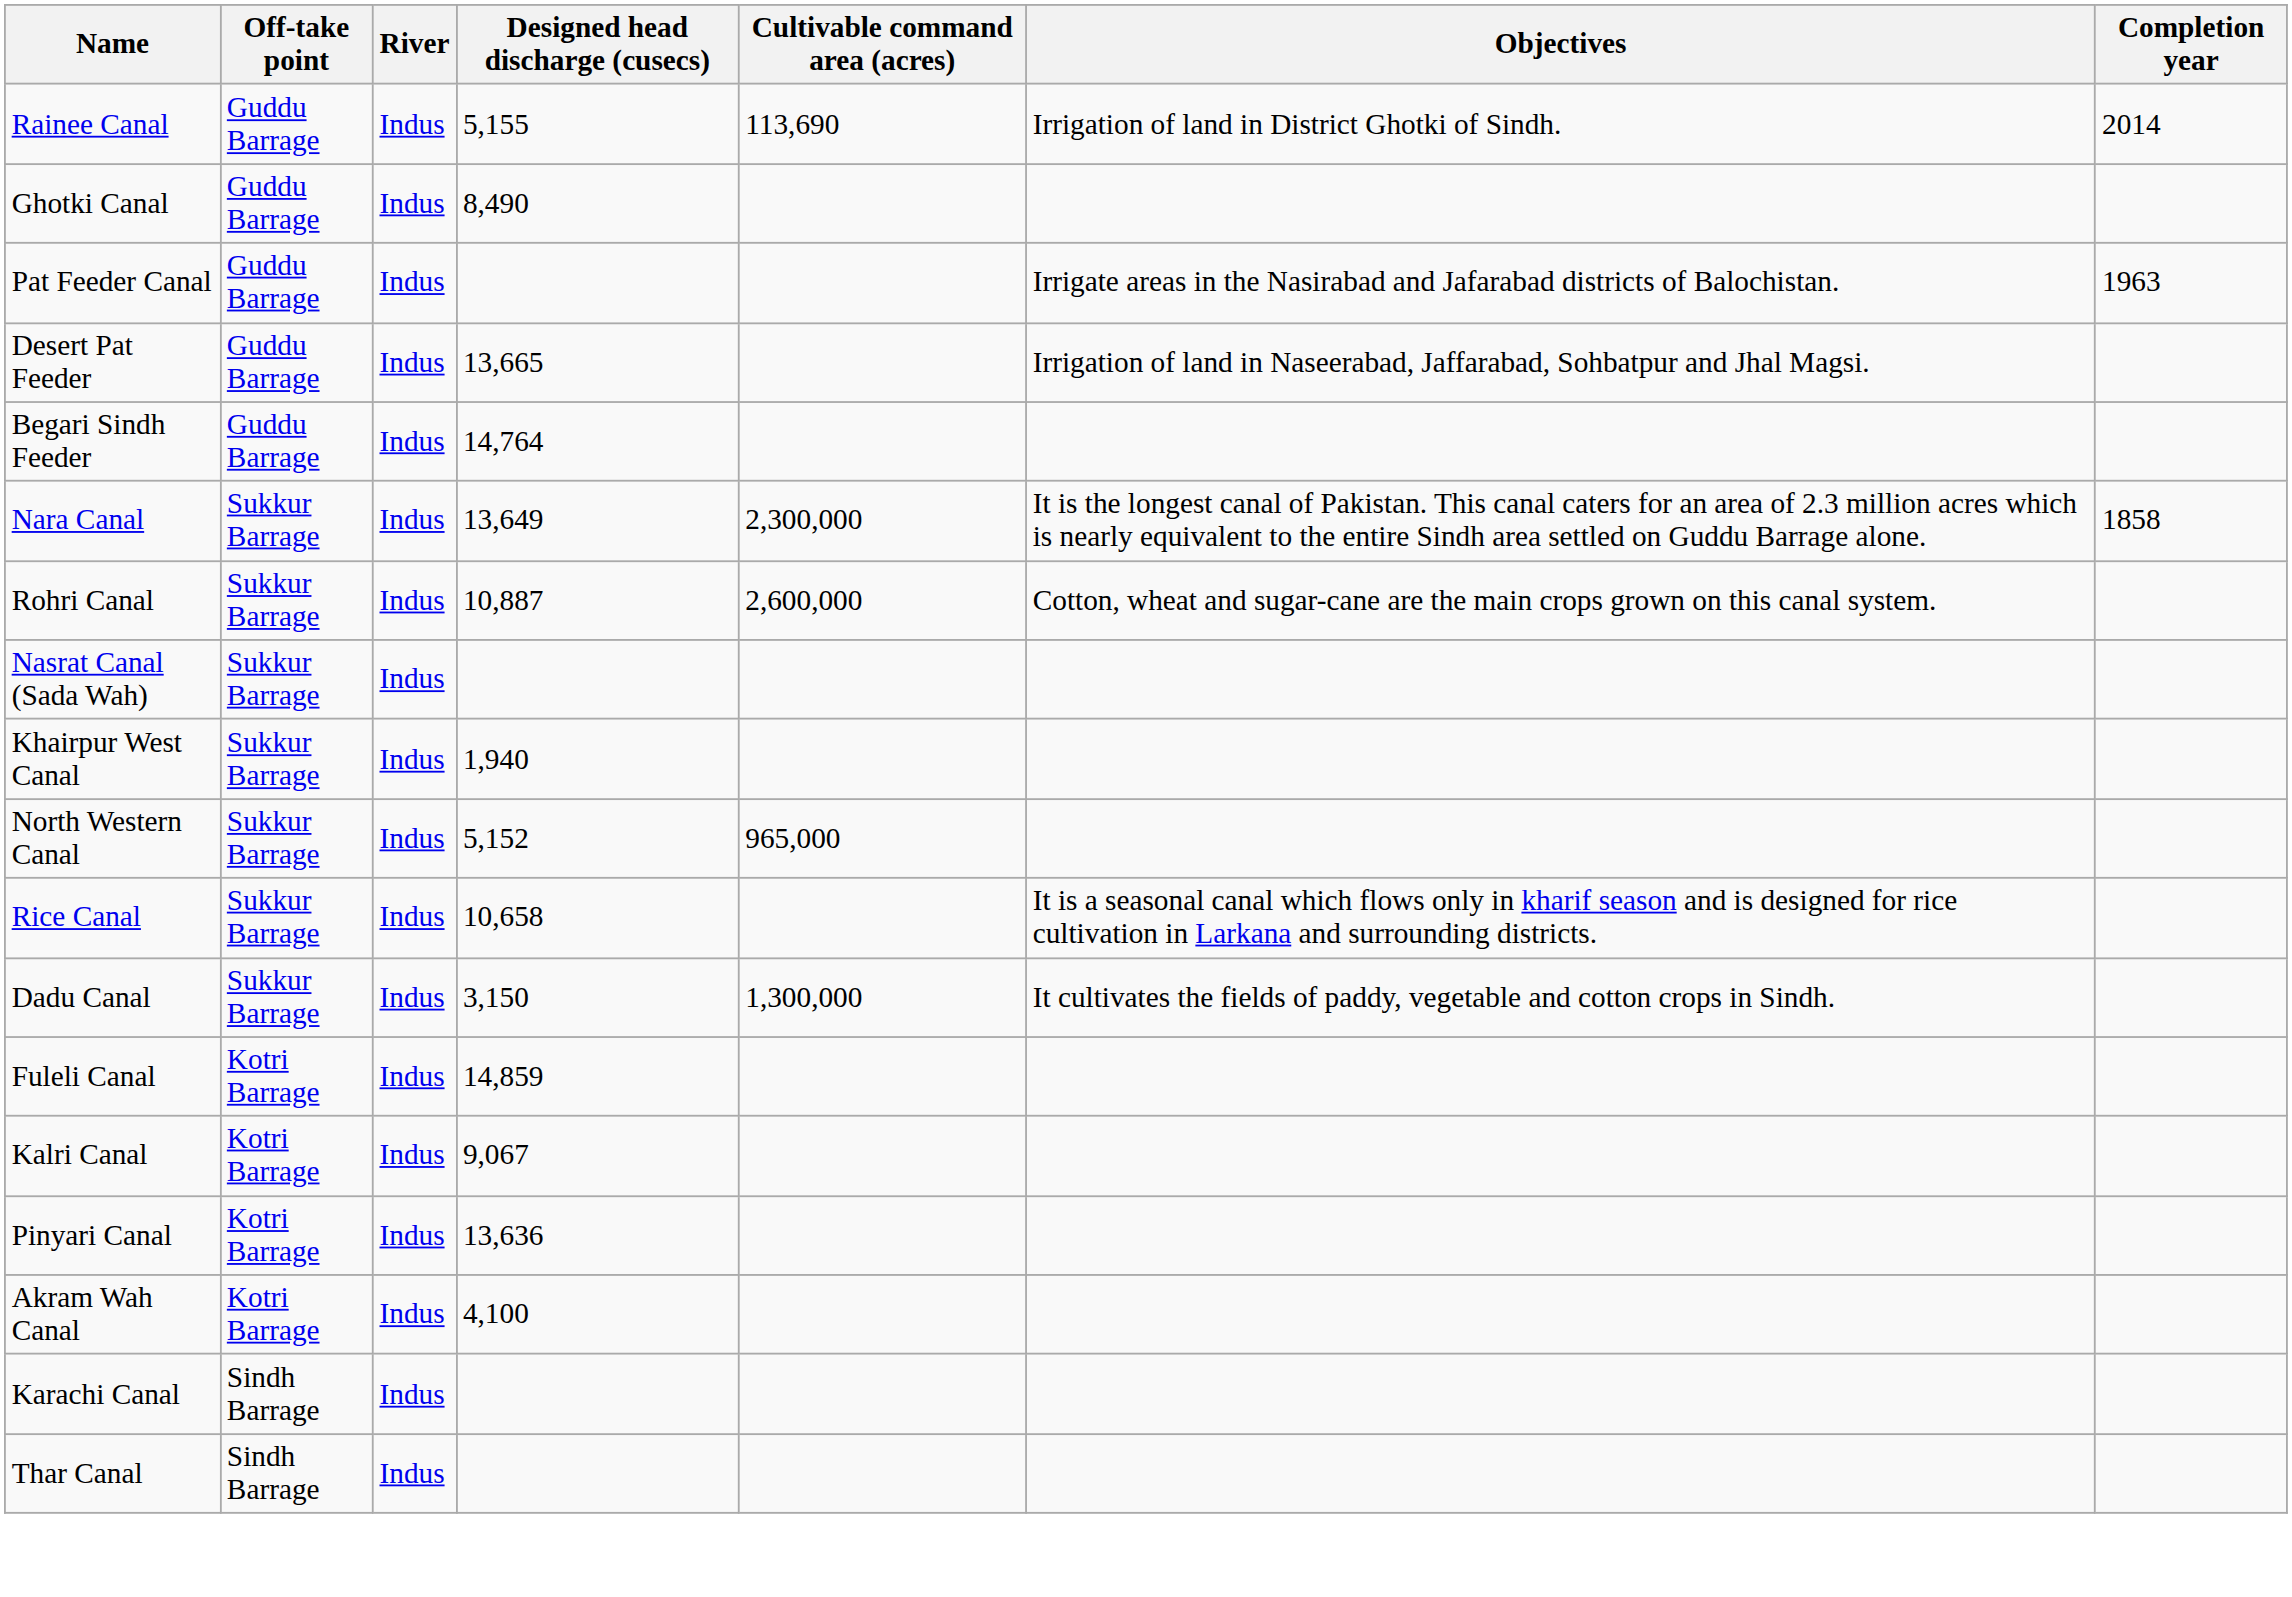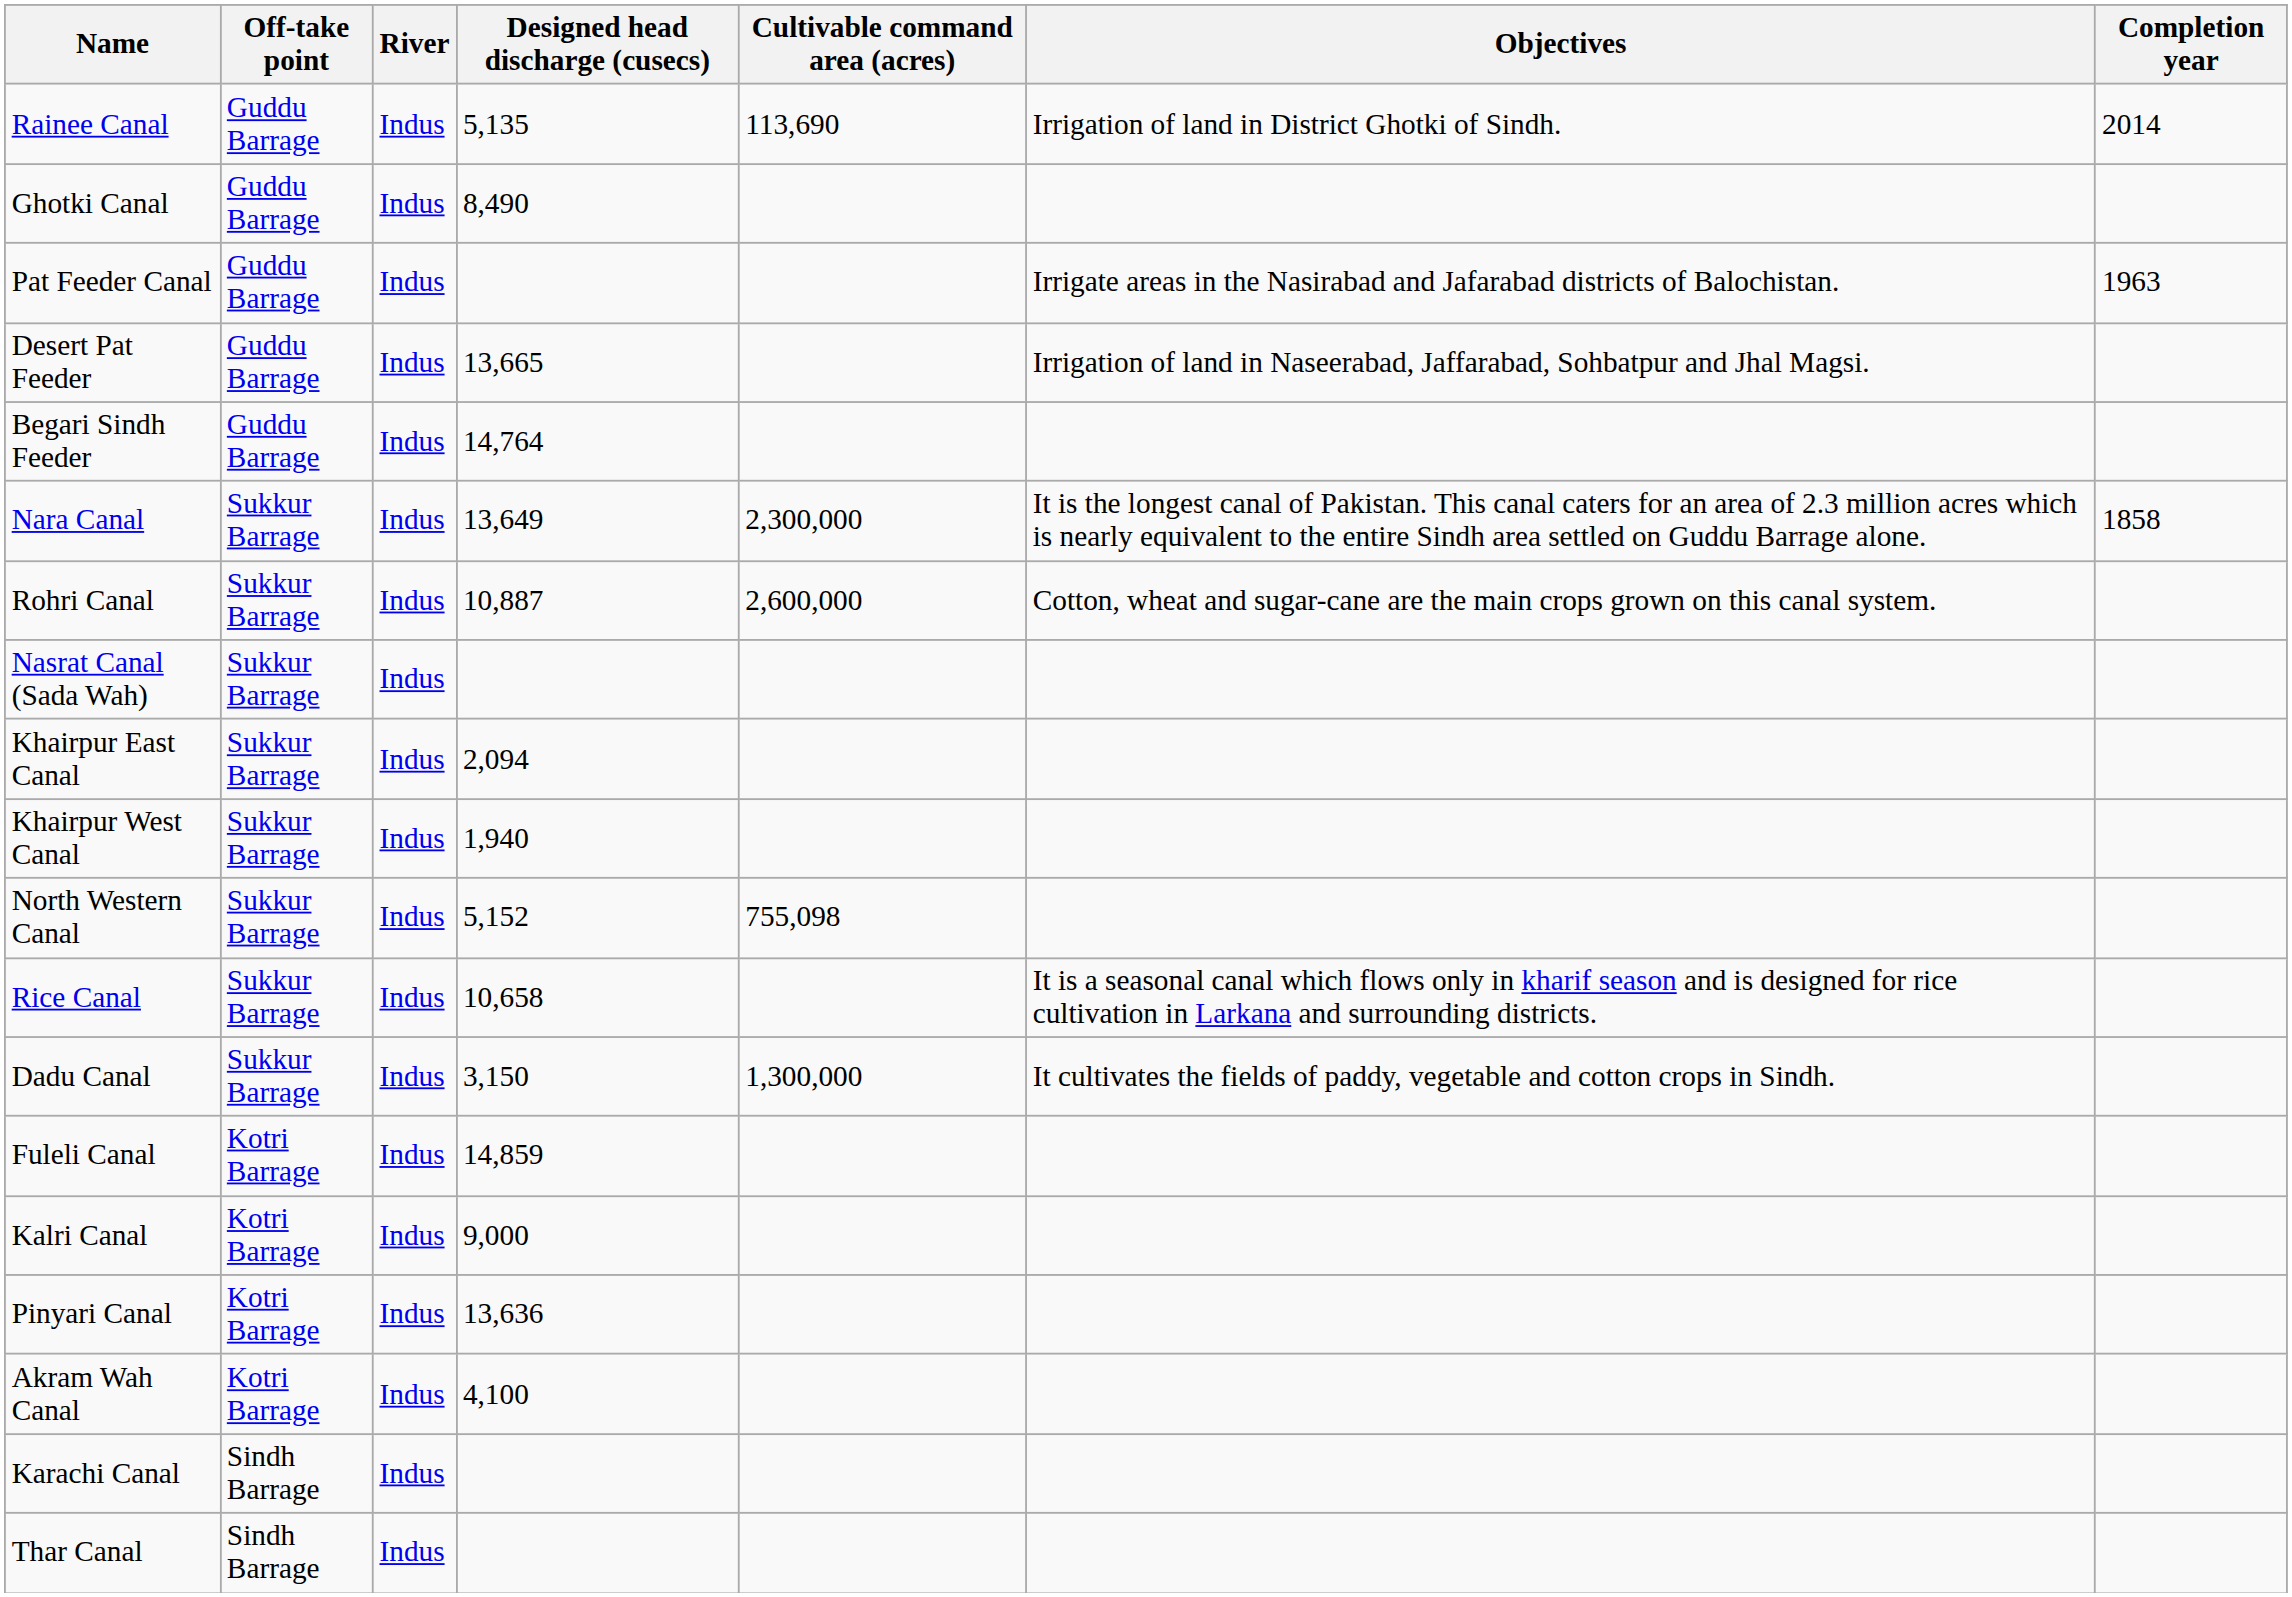Rainee Canal | Designed head discharge (cusecs): 5,155 -> 5,135
+ row: Khairpur East Canal | Sukkur Barrage | Indus | 2,094
North Western Canal | Cultivable command area (acres): 965,000 -> 755,098
Kalri Canal | Designed head discharge (cusecs): 9,067 -> 9,000
